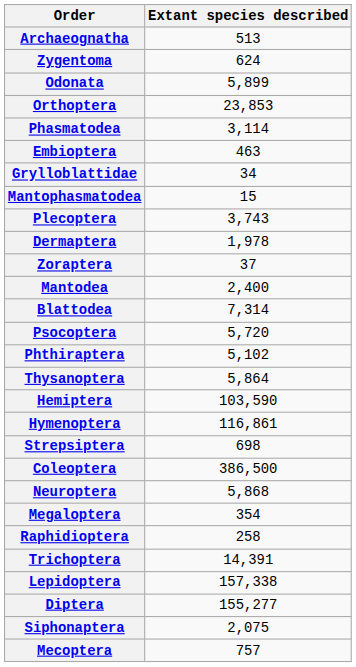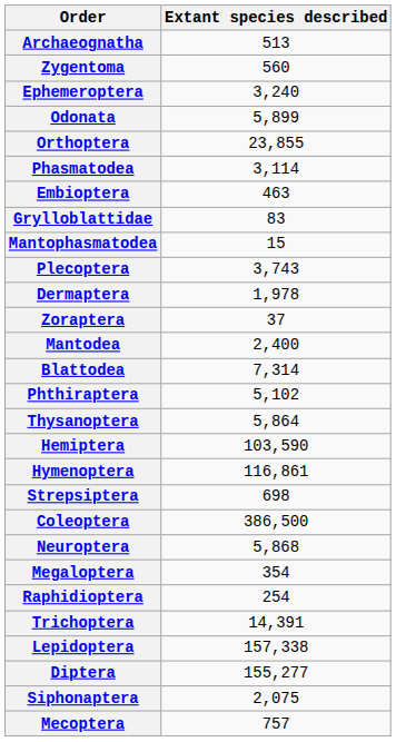Zygentoma | Extant species described: 624 -> 560
+ row: Ephemeroptera | 3,240
Orthoptera | Extant species described: 23,853 -> 23,855
Grylloblattidae | Extant species described: 34 -> 83
- row: Psocoptera | 5,720
Raphidioptera | Extant species described: 258 -> 254
